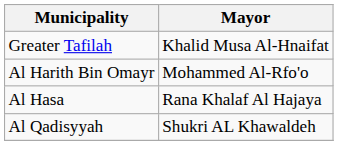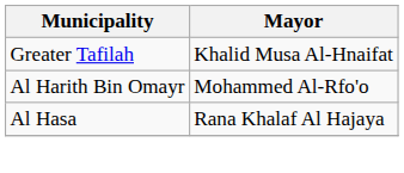- row: Al Qadisyyah | Shukri AL Khawaldeh
